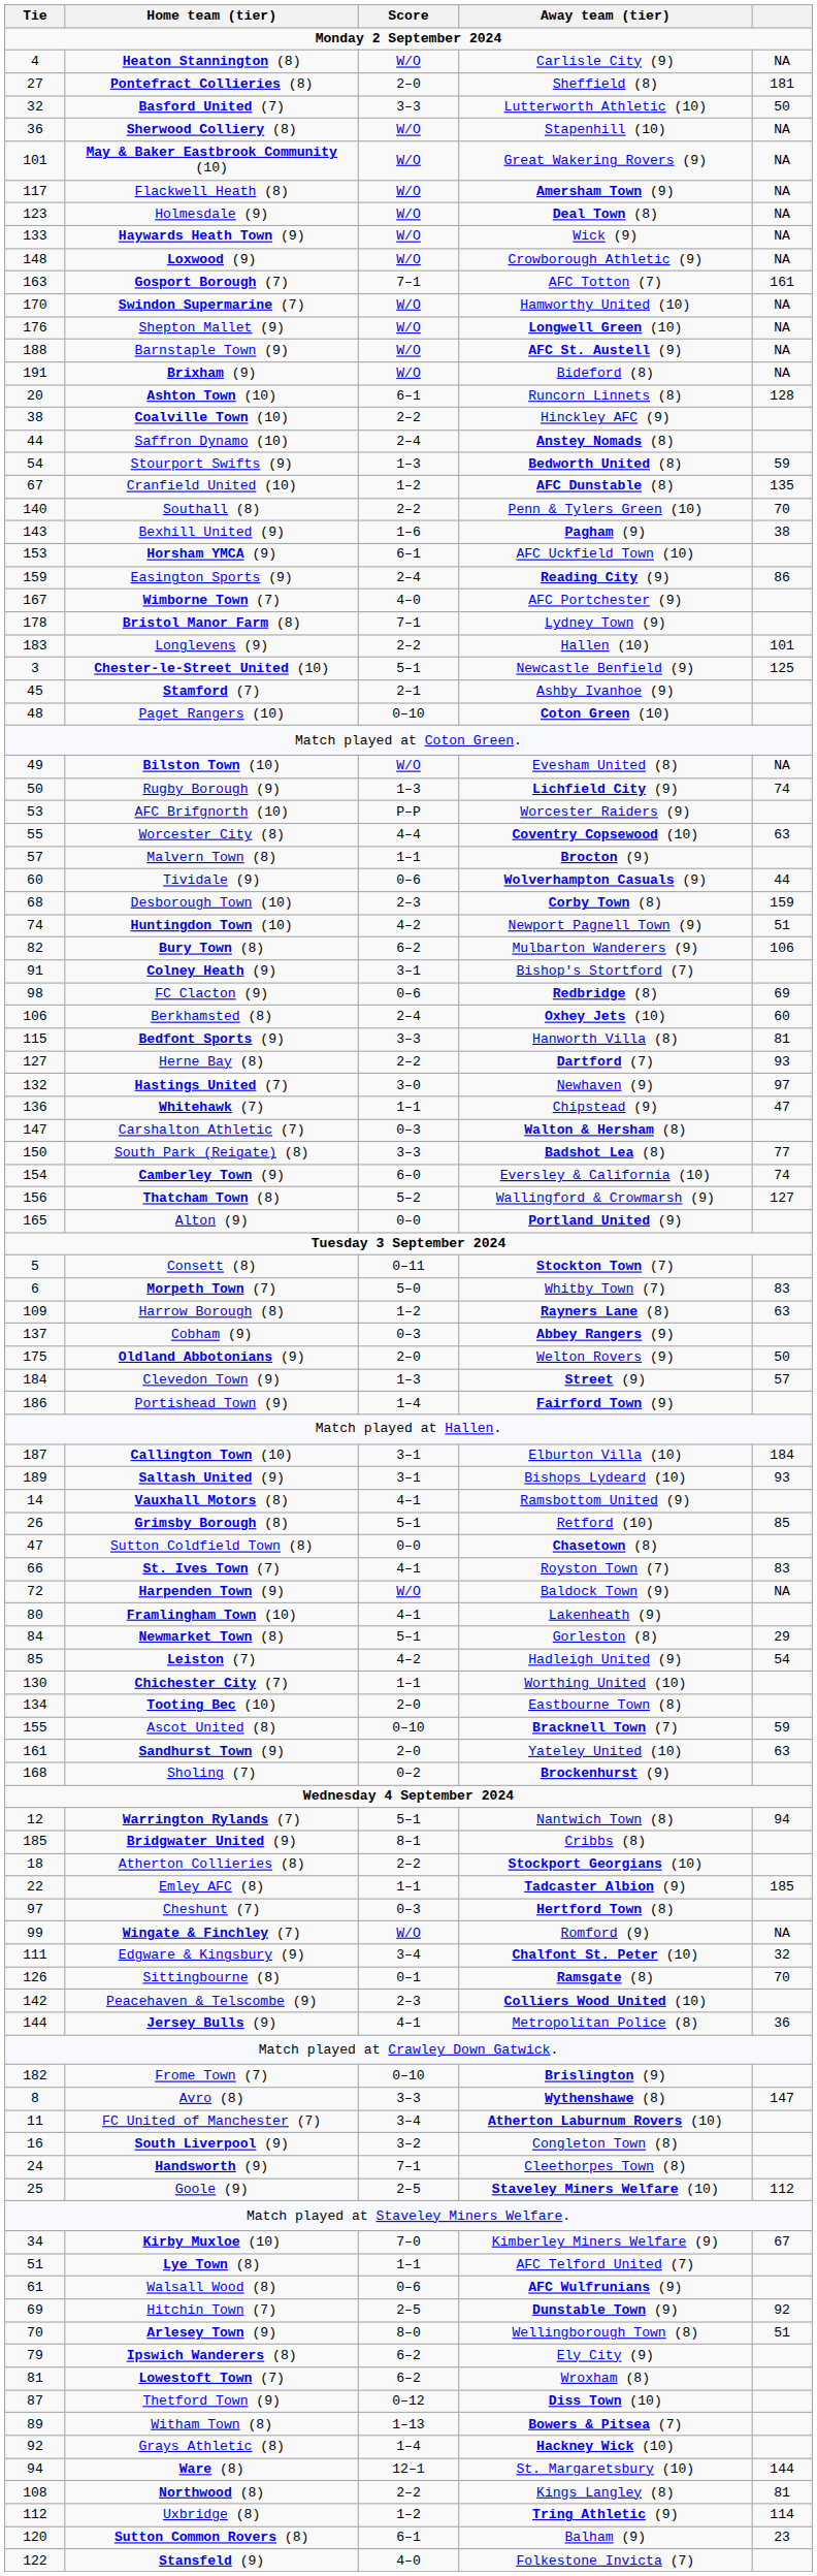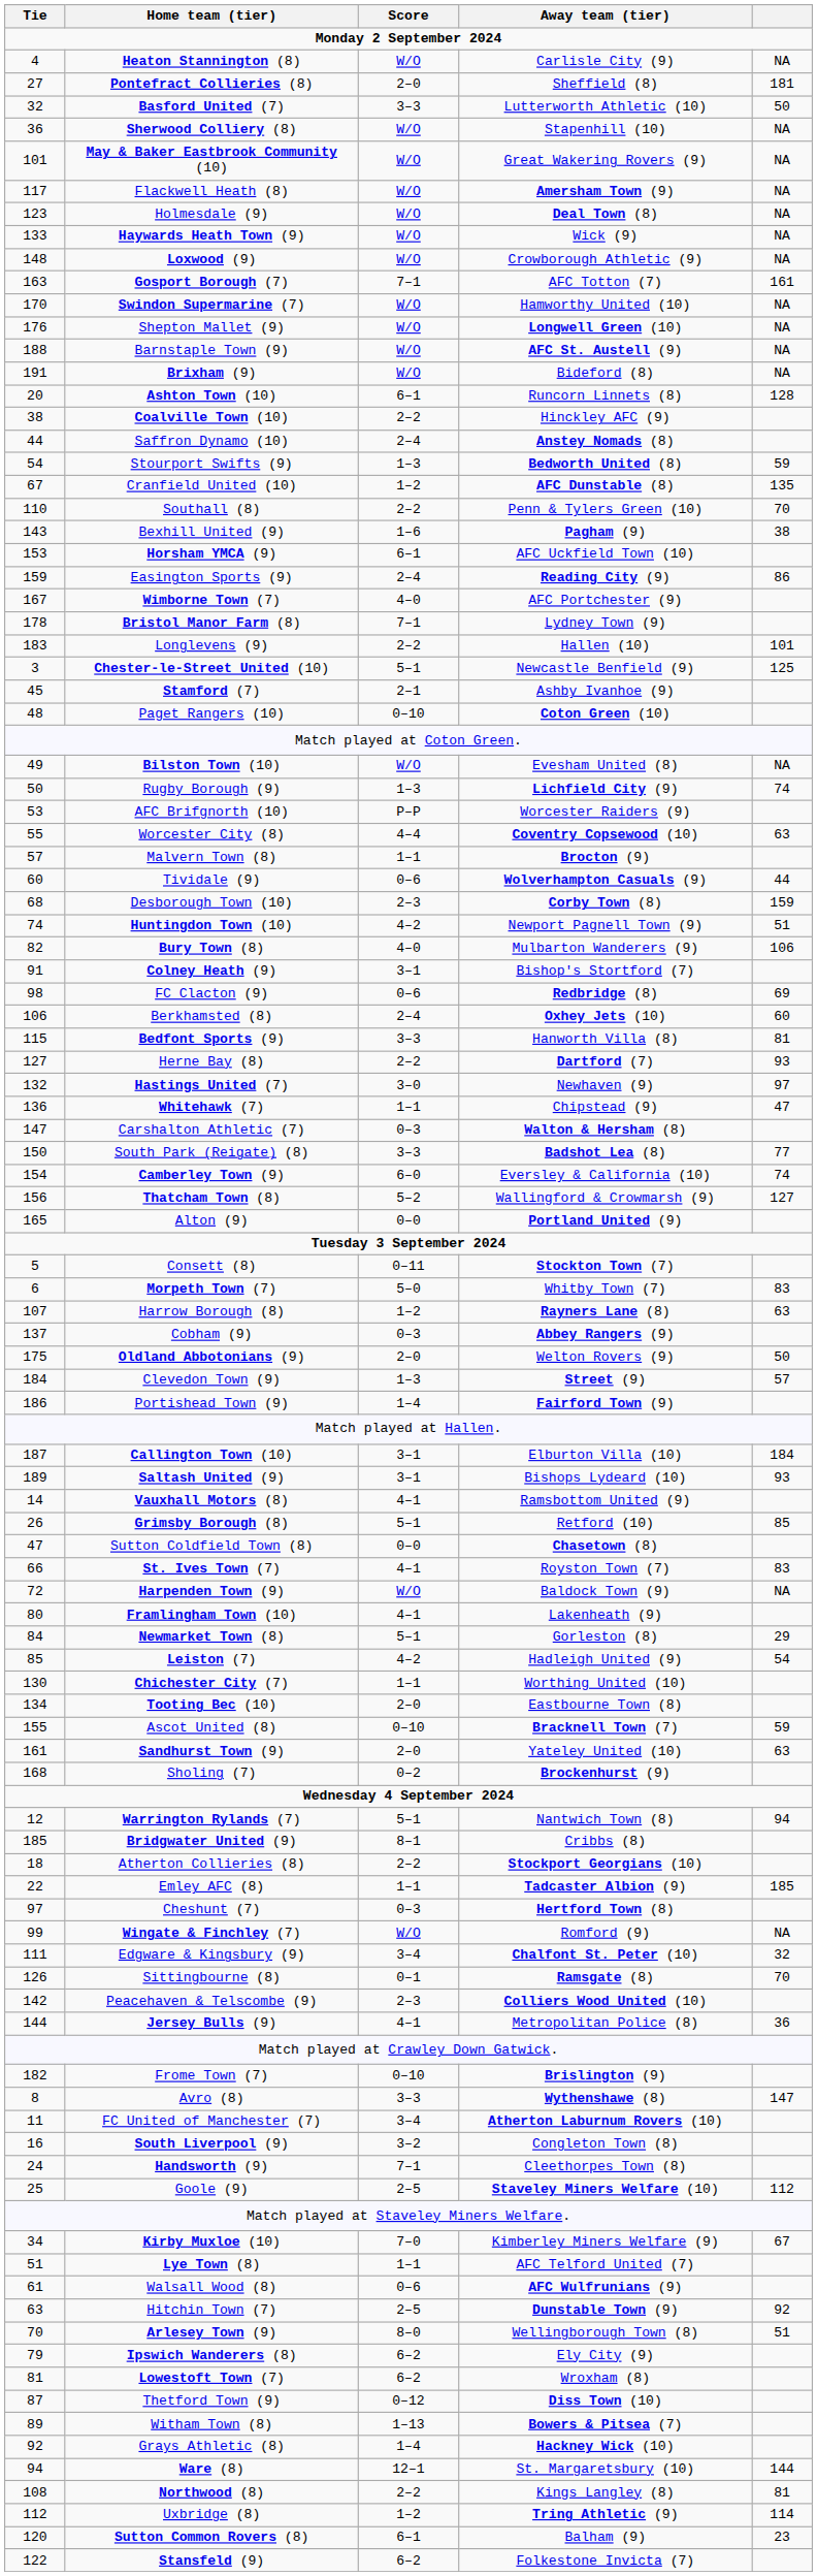Southall (8) | Tie: 140 -> 110
Bury Town (8) | Score: 6–2 -> 4–0
Harrow Borough (8) | Tie: 109 -> 107
Hitchin Town (7) | Tie: 69 -> 63
Stansfeld (9) | Score: 4–0 -> 6–2
